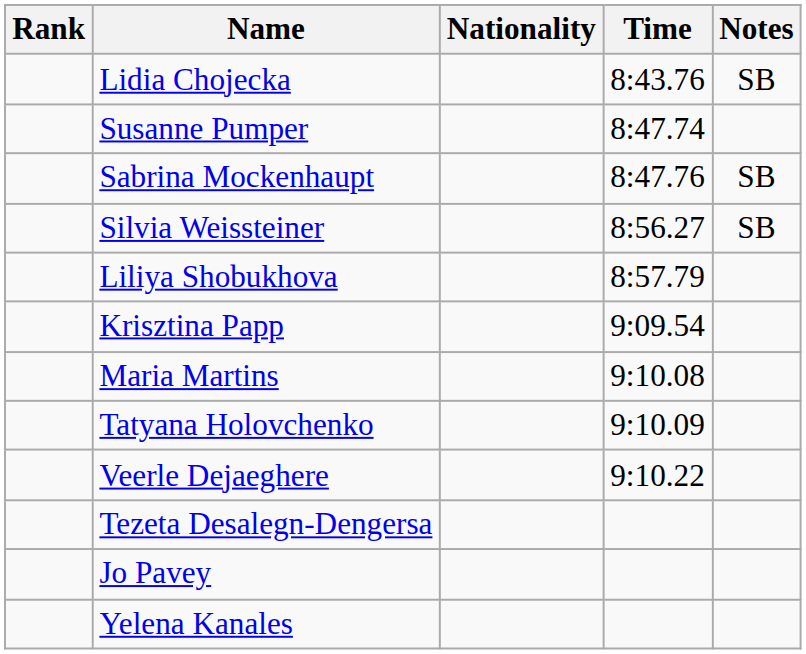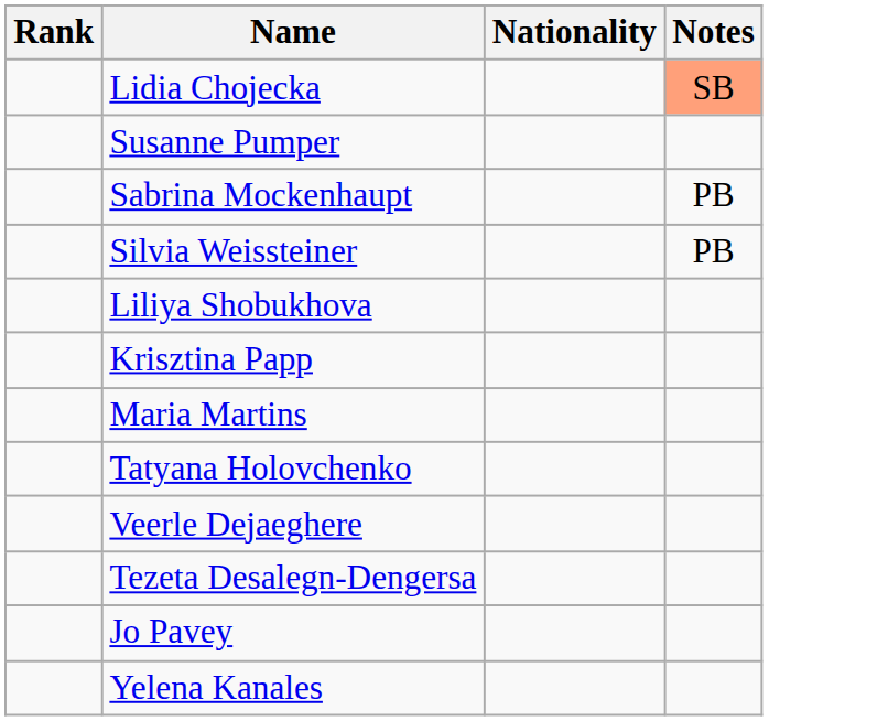- column: Time | 8:43.76 | 8:47.74 | 8:47.76 | 8:56.27 | 8:57.79 | 9:09.54 | 9:10.08 | 9:10.09 | 9:10.22
Lidia Chojecka | Notes: no background -> lightsalmon background
Sabrina Mockenhaupt | Notes: SB -> PB
Silvia Weissteiner | Notes: SB -> PB
